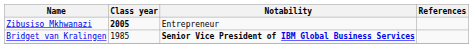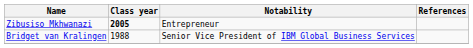Bridget van Kralingen | Class year: 1985 -> 1988
Bridget van Kralingen | Notability: bold -> normal
